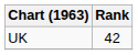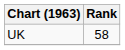UK | Rank: 42 -> 58
